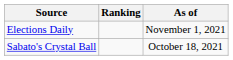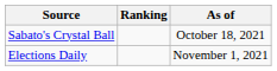rows swapped: Sabato's Crystal Ball <-> Elections Daily
